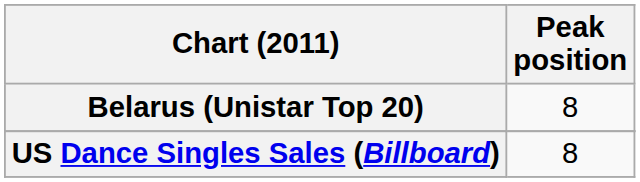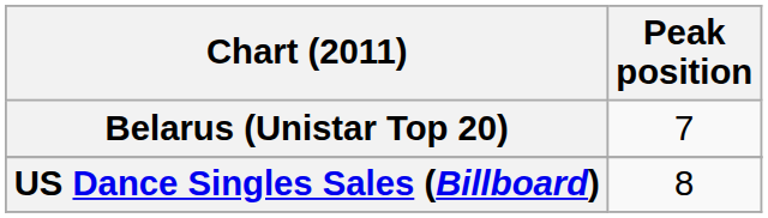Belarus (Unistar Top 20) | Peak position: 8 -> 7
